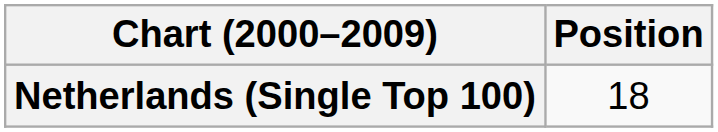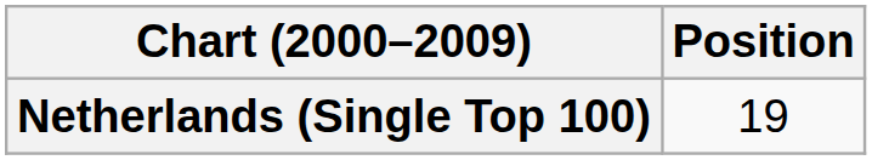Netherlands (Single Top 100) | Position: 18 -> 19
